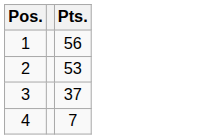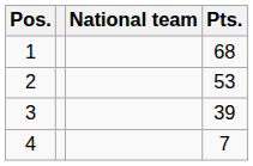+ column: National team
1 | Pts.: 56 -> 68
3 | Pts.: 37 -> 39
